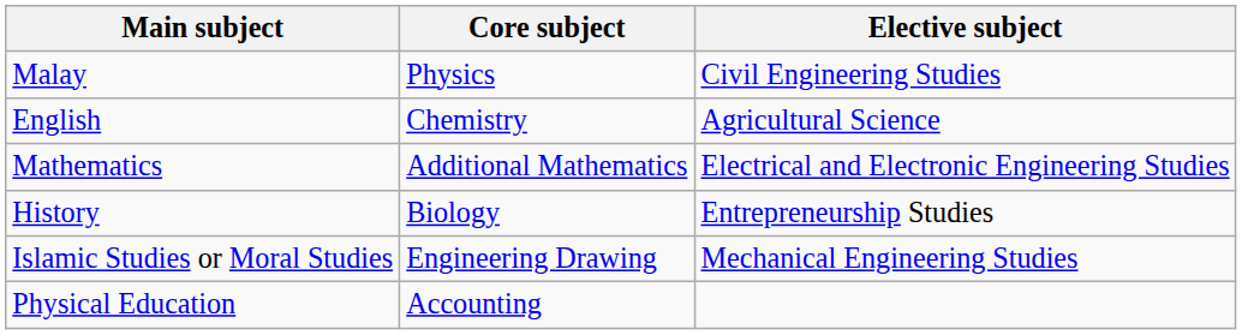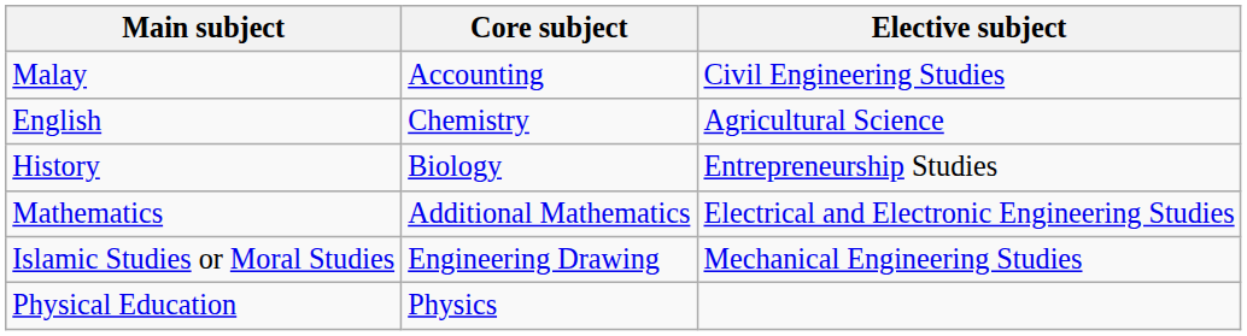Malay | Core subject: Physics -> Accounting
rows swapped: Mathematics <-> History
Physical Education | Core subject: Accounting -> Physics
